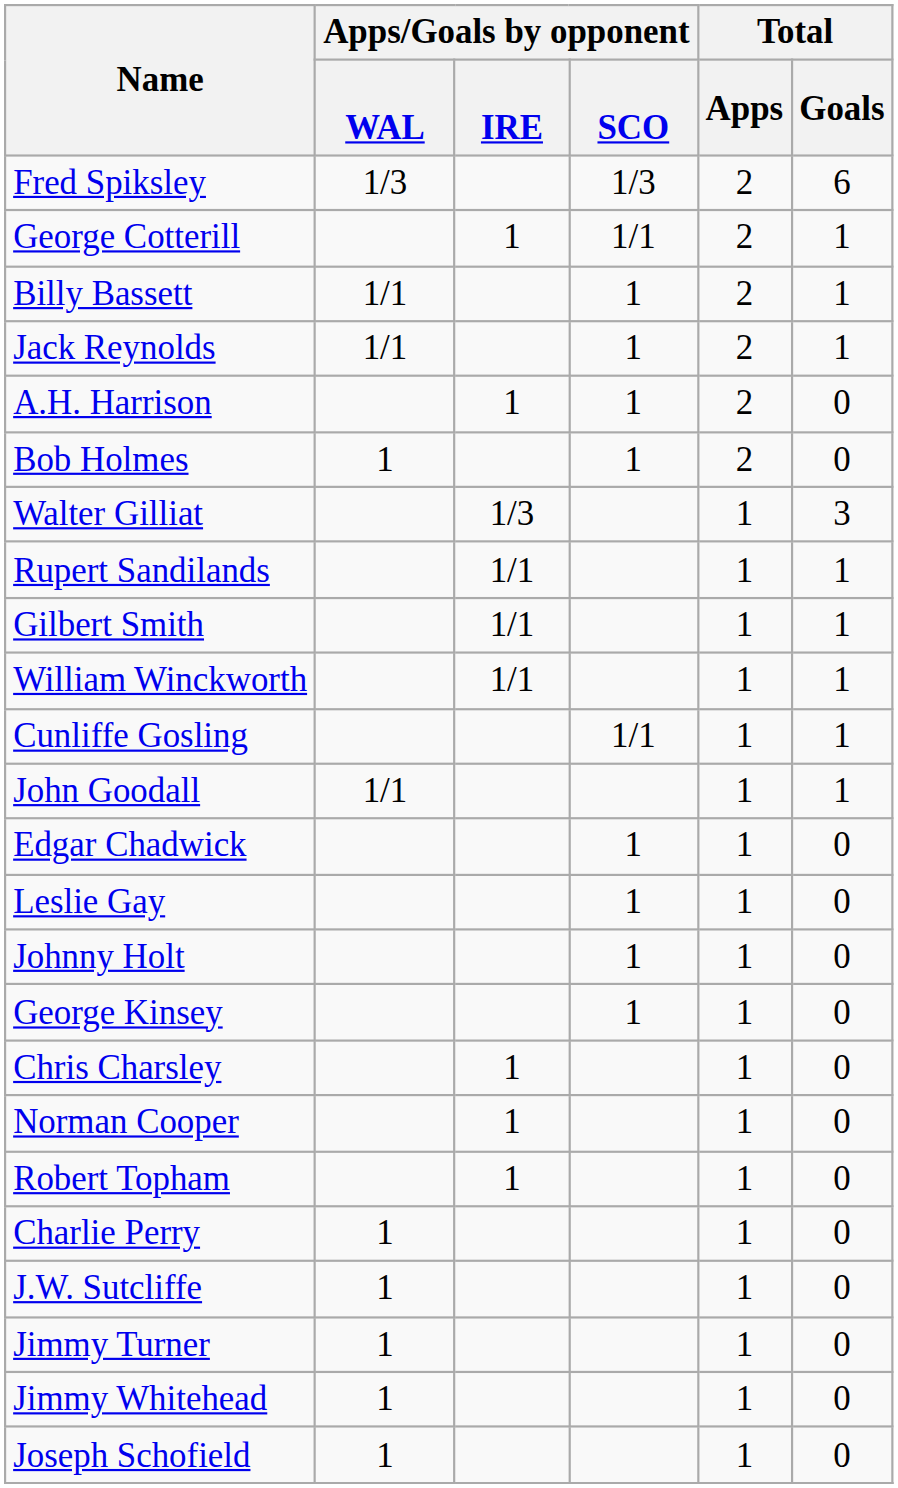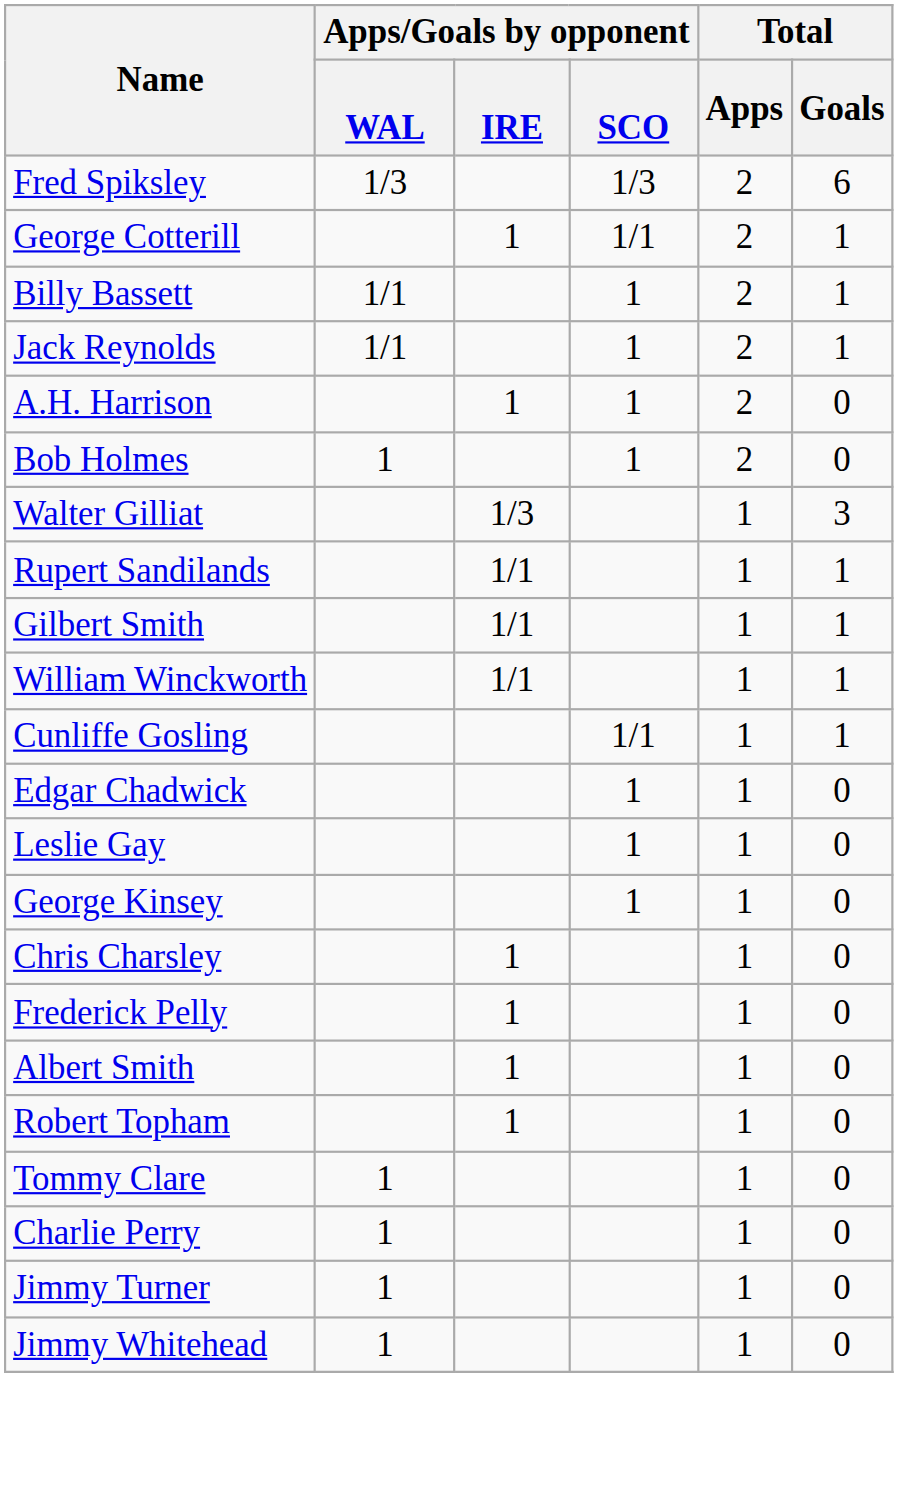- row: John Goodall | 1/1 | 1 | 1
- row: Johnny Holt | 1 | 1 | 0
- row: Norman Cooper | 1 | 1 | 0
+ row: Frederick Pelly | 1 | 1 | 0
+ row: Albert Smith | 1 | 1 | 0
+ row: Tommy Clare | 1 | 1 | 0
- row: J.W. Sutcliffe | 1 | 1 | 0
- row: Joseph Schofield | 1 | 1 | 0
